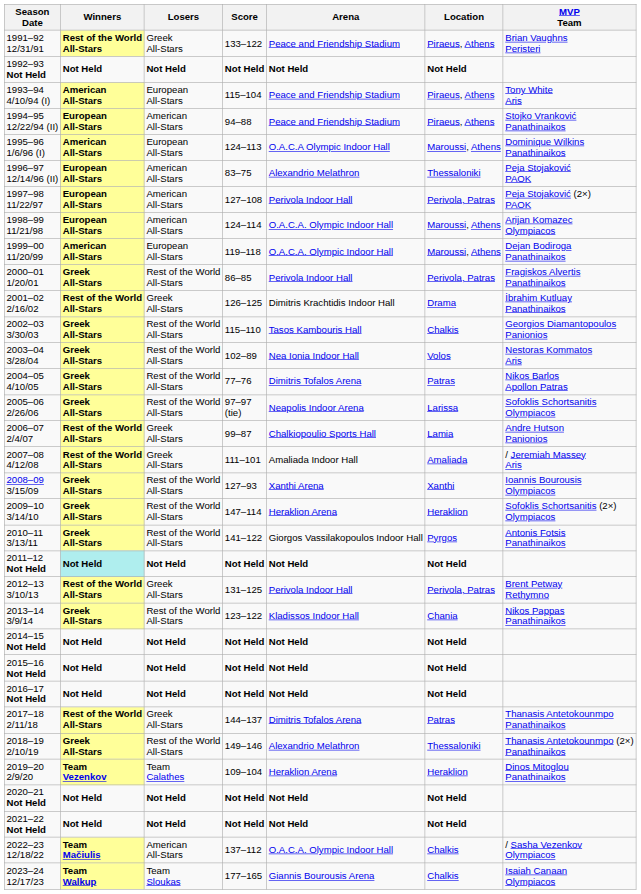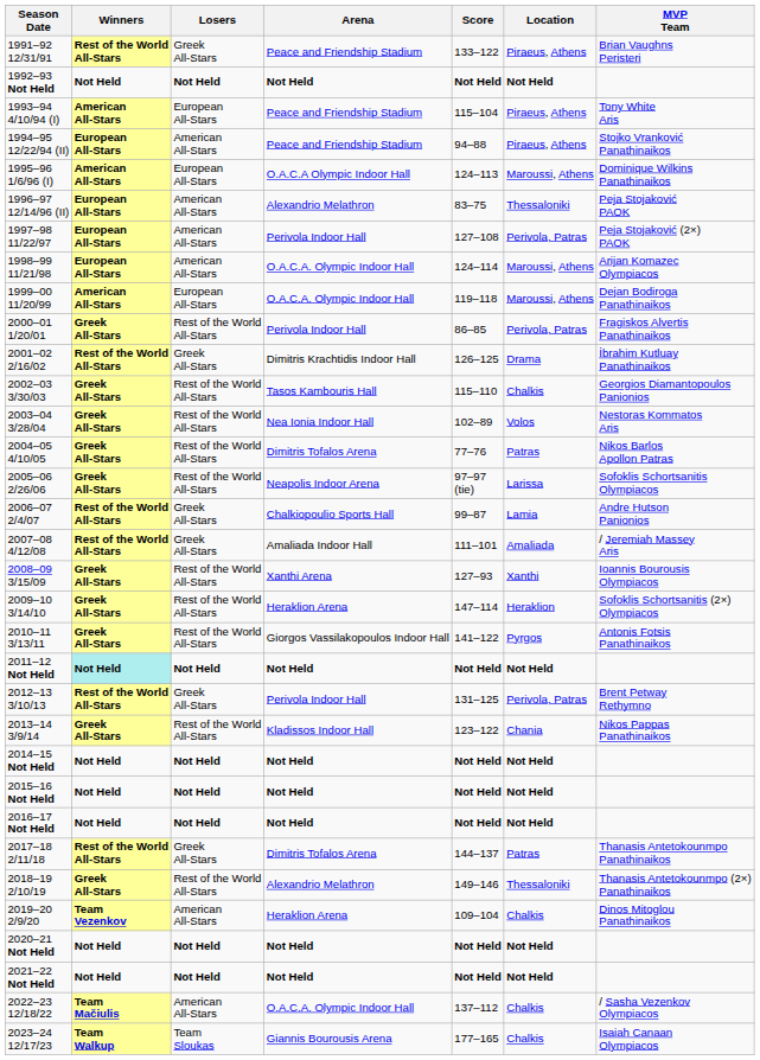columns swapped: Score <-> Arena
2019–20 2/9/20 | Losers: Team Calathes -> American All-Stars
2019–20 2/9/20 | Location: Heraklion -> Chalkis
